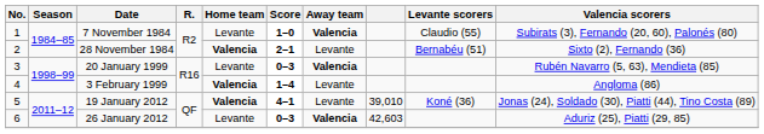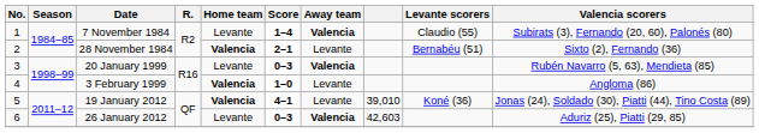7 November 1984 | Score: 1–0 -> 1–4
3 February 1999 | Score: 1–4 -> 1–0
